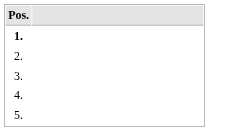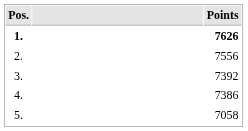+ column: Points | 7626 | 7556 | 7392 | 7386 | 7058
